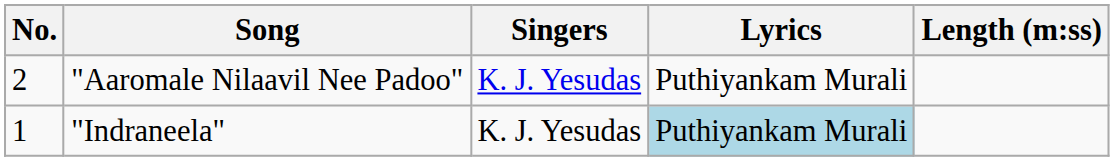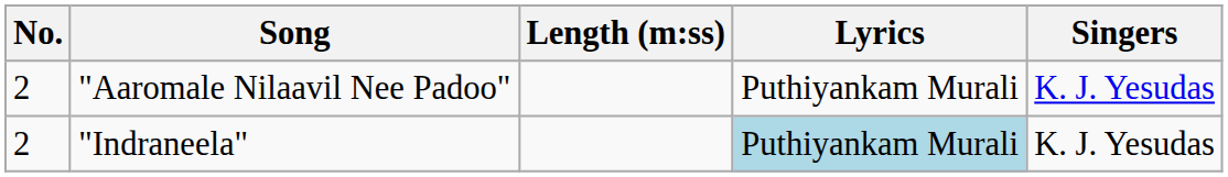columns swapped: Singers <-> Length (m:ss)
"Indraneela" | No.: 1 -> 2
